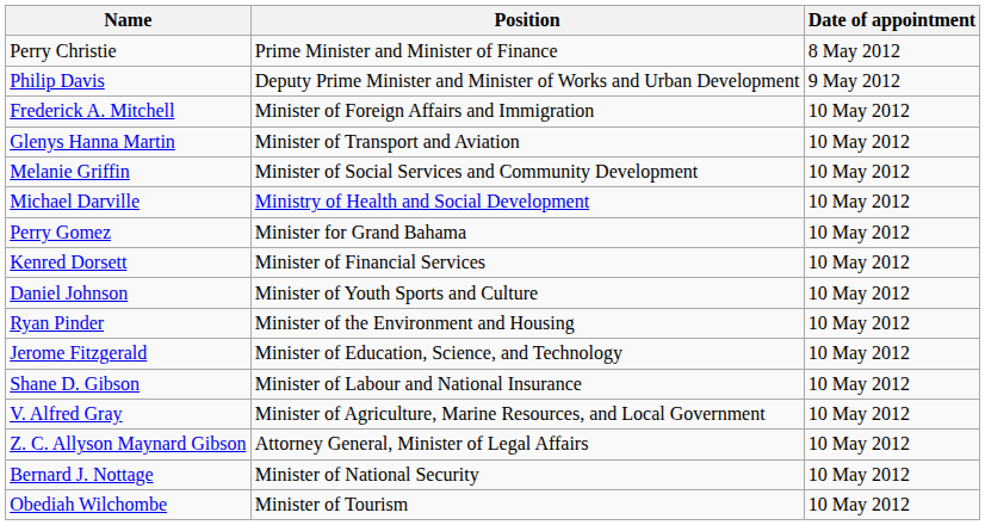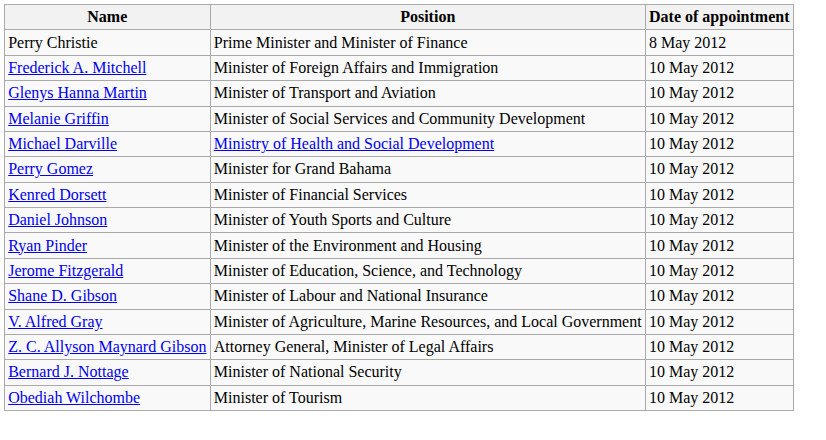- row: Philip Davis | Deputy Prime Minister and Minister of Works and Urban Development | 9 May 2012
